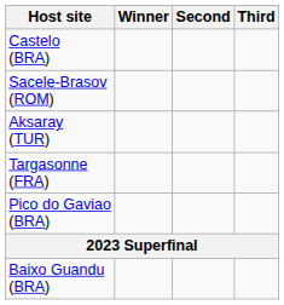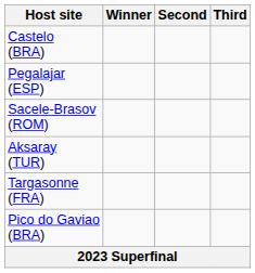+ row: Pegalajar (ESP)
- row: Baixo Guandu (BRA)
